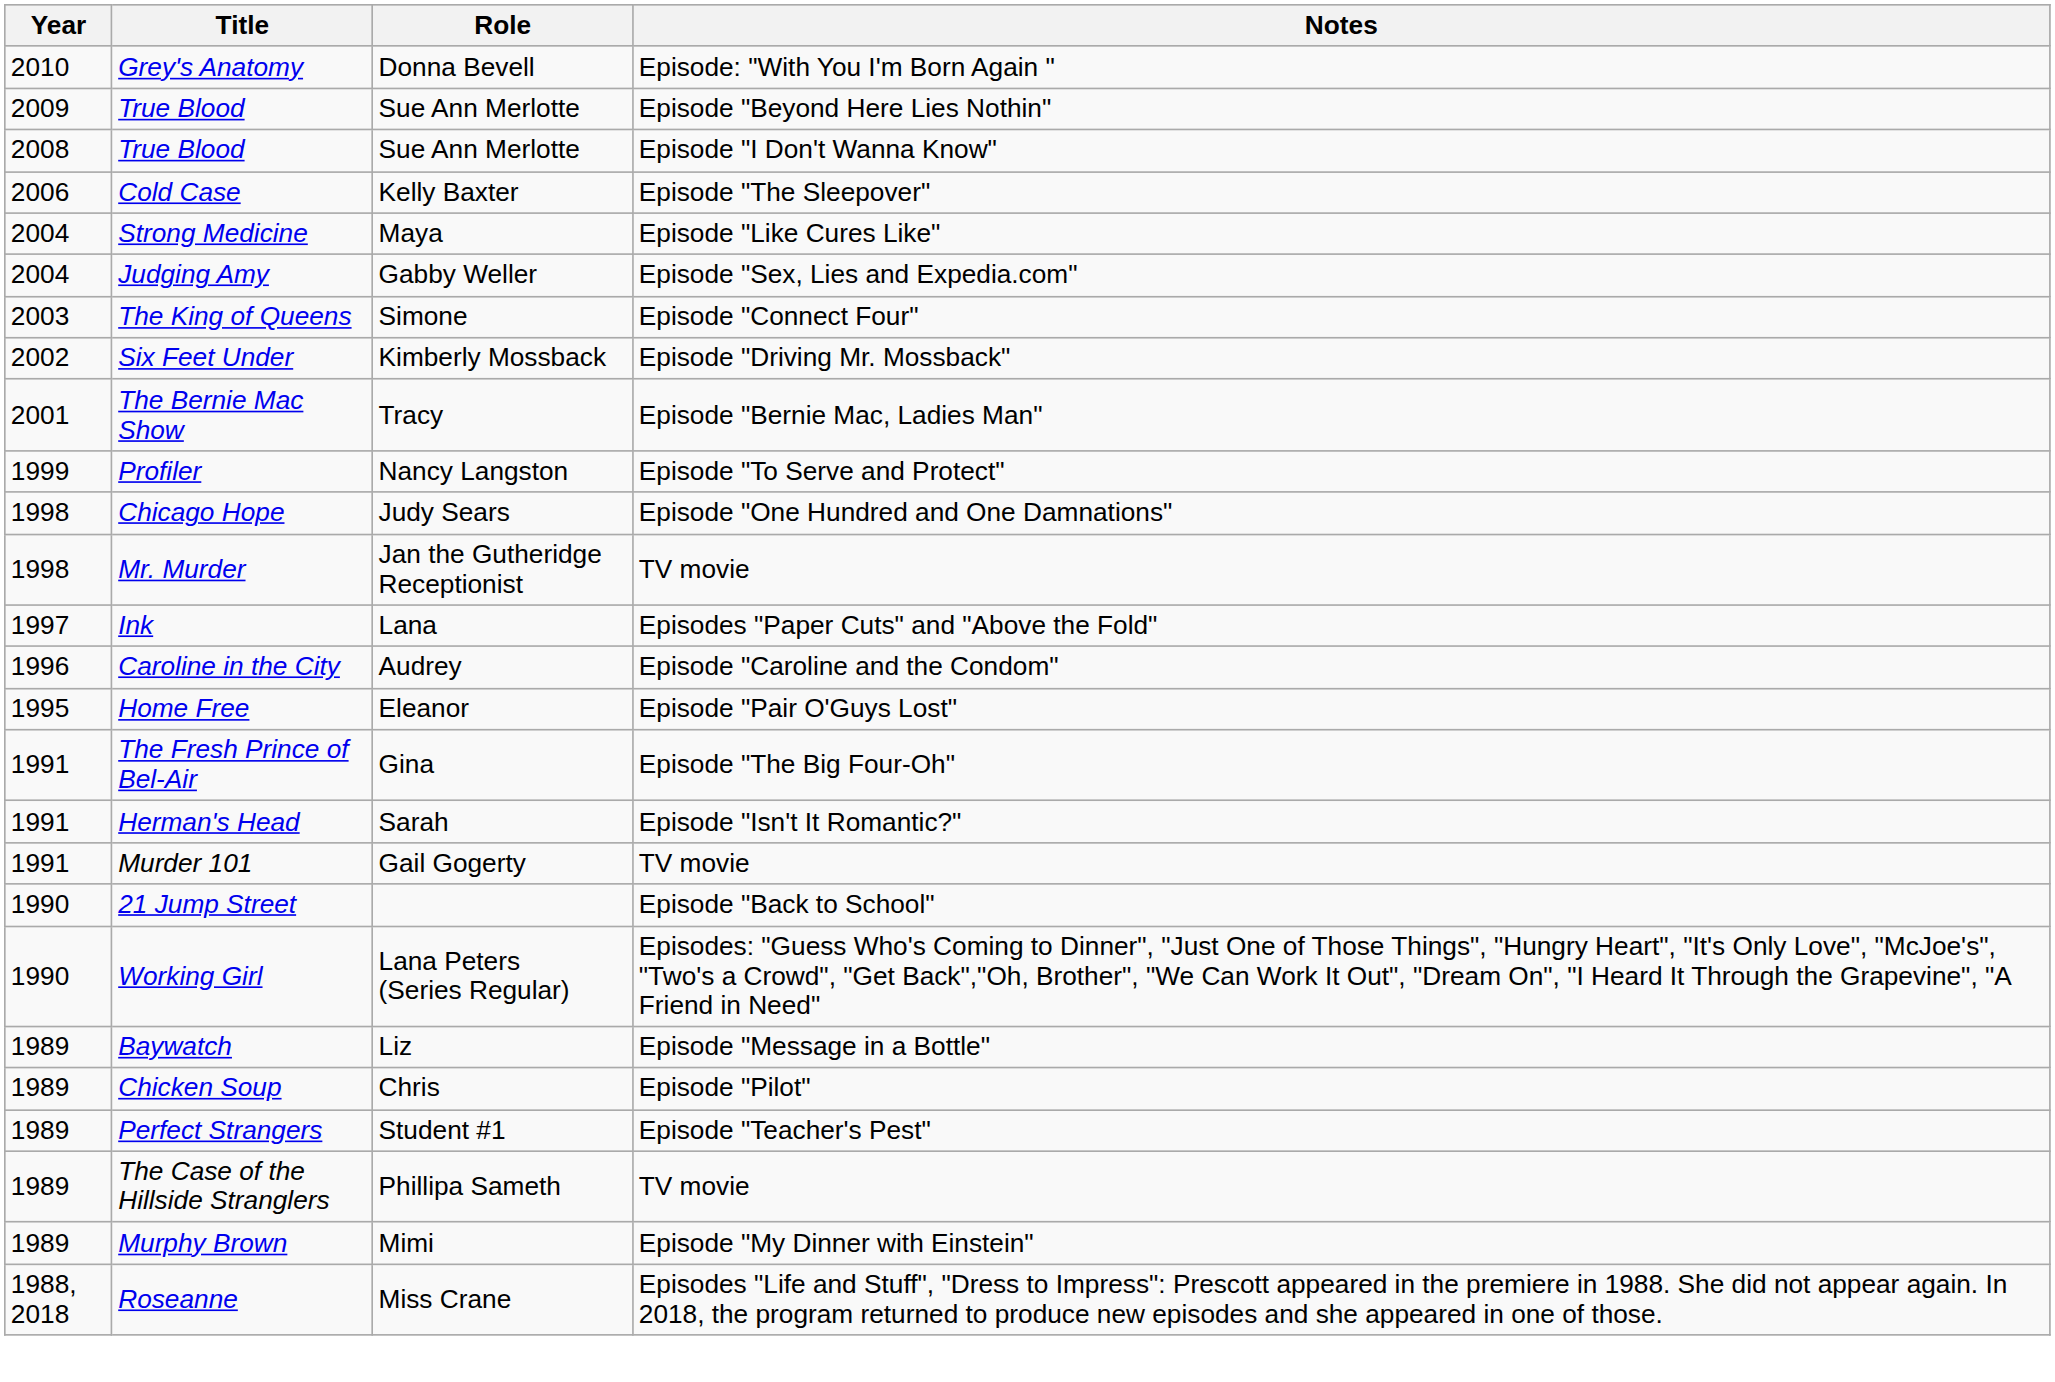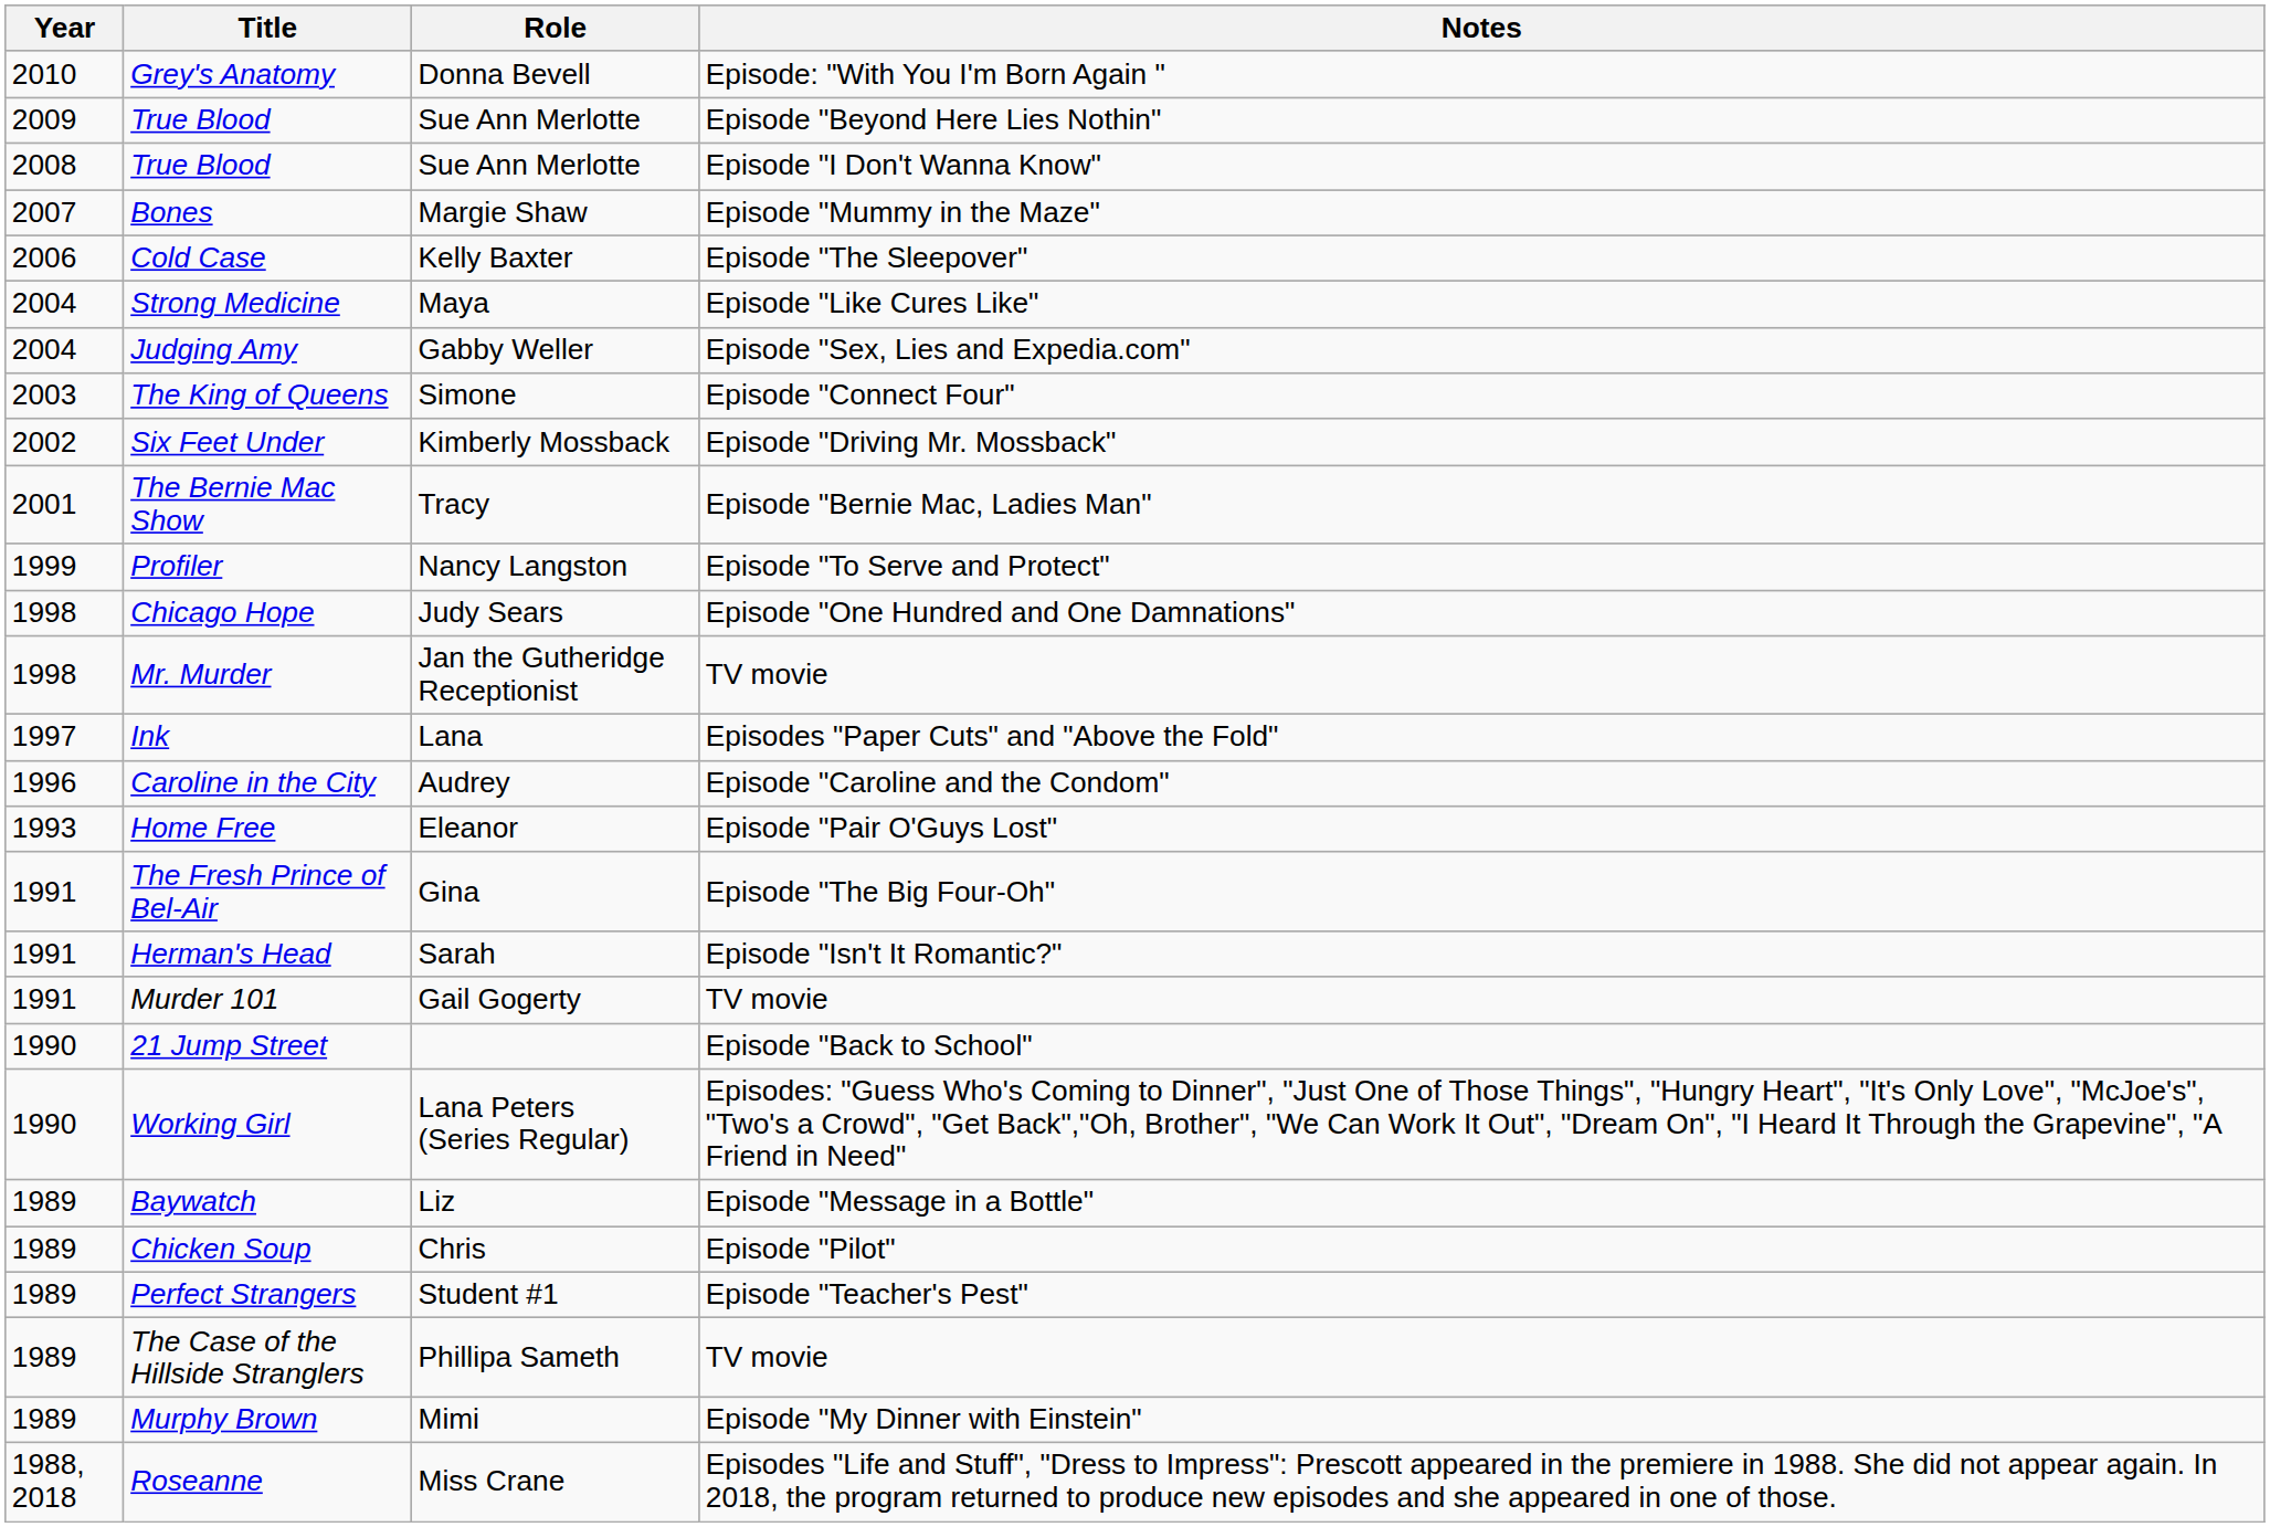+ row: 2007 | Bones | Margie Shaw | Episode "Mummy in the Maze"
Home Free | Year: 1995 -> 1993
